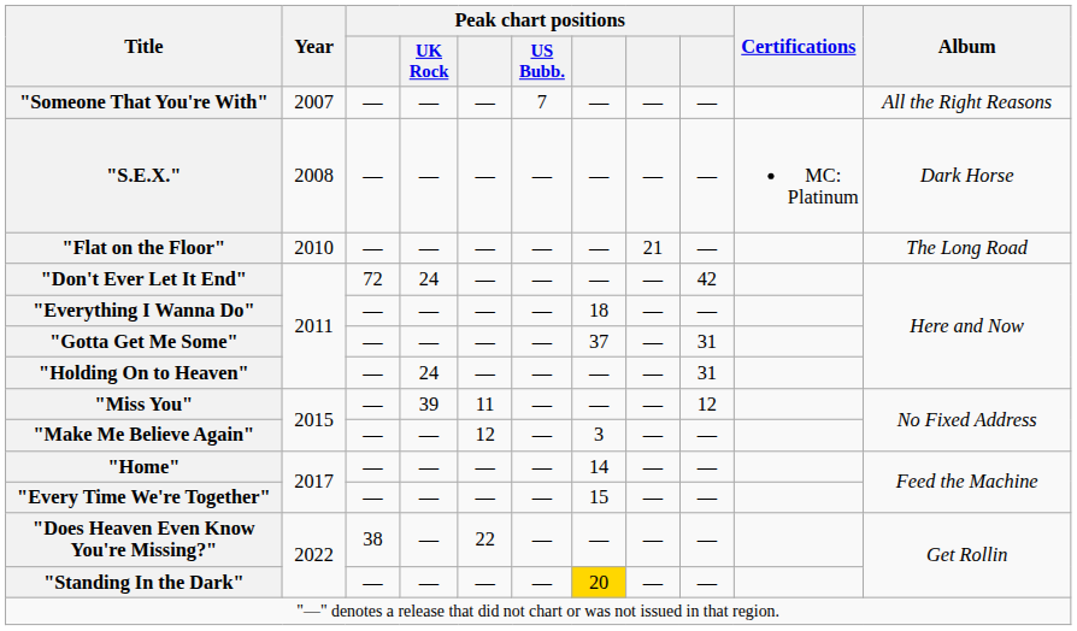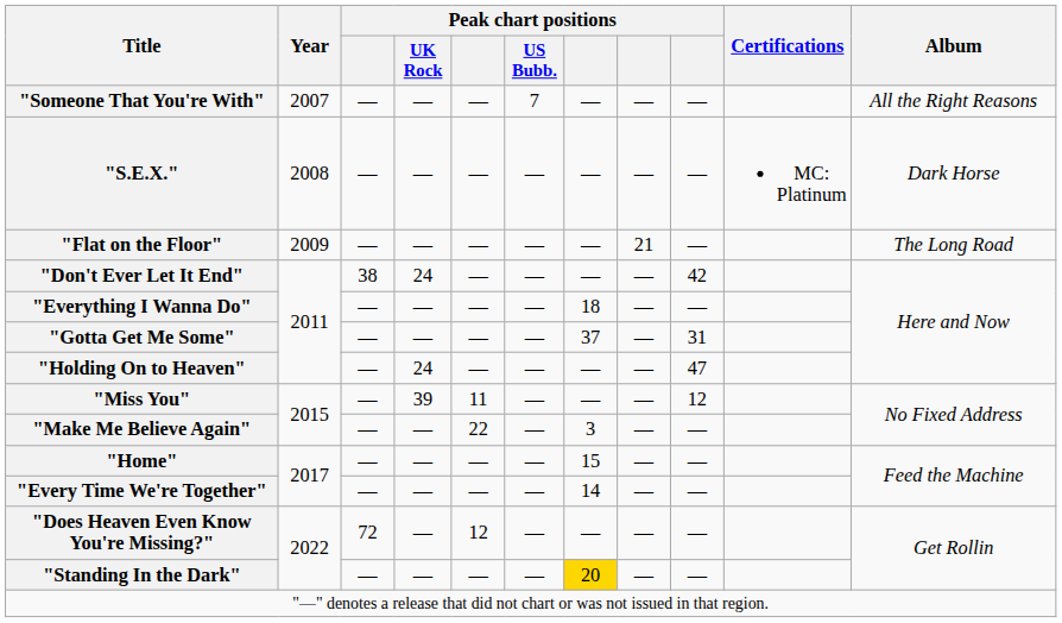"Flat on the Floor" | Year: 2010 -> 2009
"Don't Ever Let It End" | column 3: 72 -> 38
"Holding On to Heaven" | column 9: 31 -> 47
"Make Me Believe Again" | column 5: 12 -> 22
"Home" | column 7: 14 -> 15
"Every Time We're Together" | column 7: 15 -> 14
"Does Heaven Even Know You're Missing?" | column 3: 38 -> 72
"Does Heaven Even Know You're Missing?" | column 5: 22 -> 12
